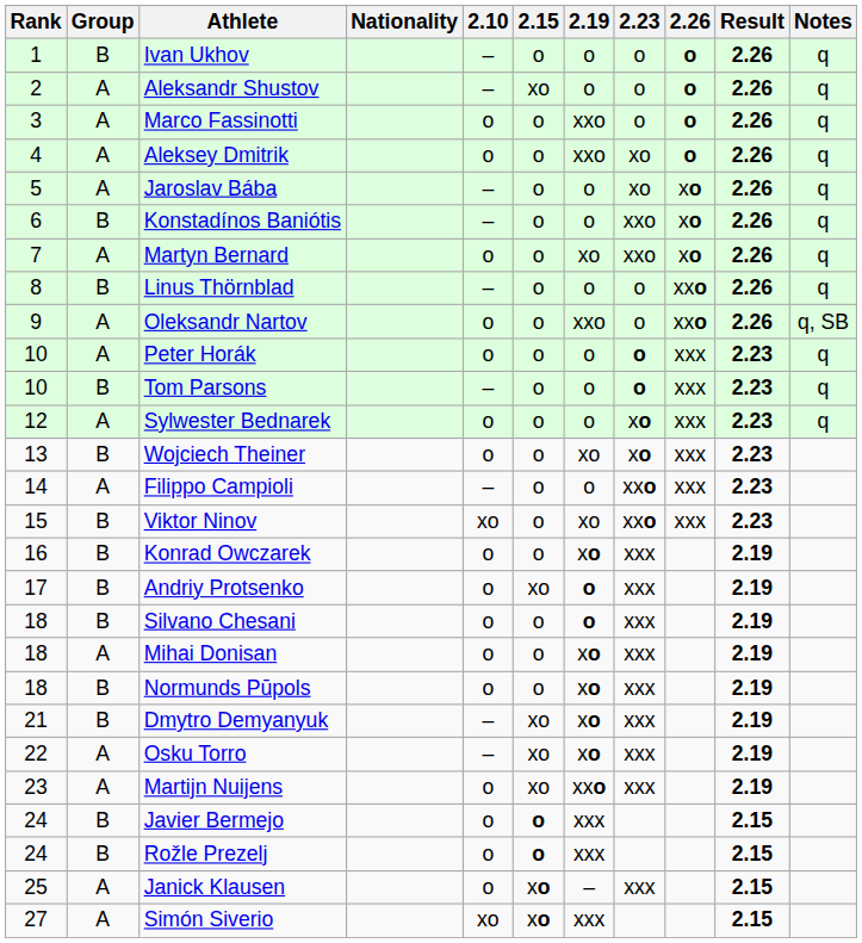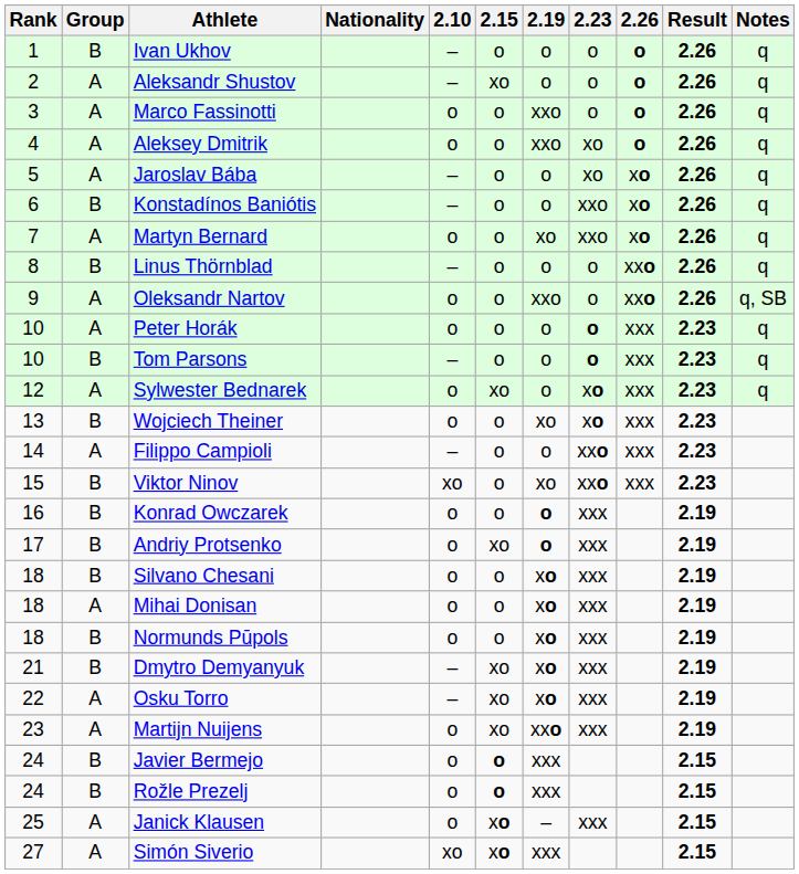Sylwester Bednarek | 2.15: o -> xo
Konrad Owczarek | 2.19: xo -> o
Silvano Chesani | 2.19: o -> xo
